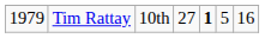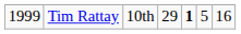Tim Rattay | column 1: 1979 -> 1999
Tim Rattay | column 4: 27 -> 29
